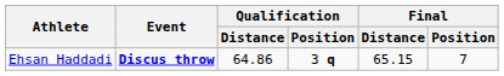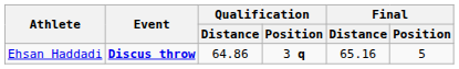Ehsan Haddadi | Final / Distance: 65.15 -> 65.16
Ehsan Haddadi | Final / Position: 7 -> 5
